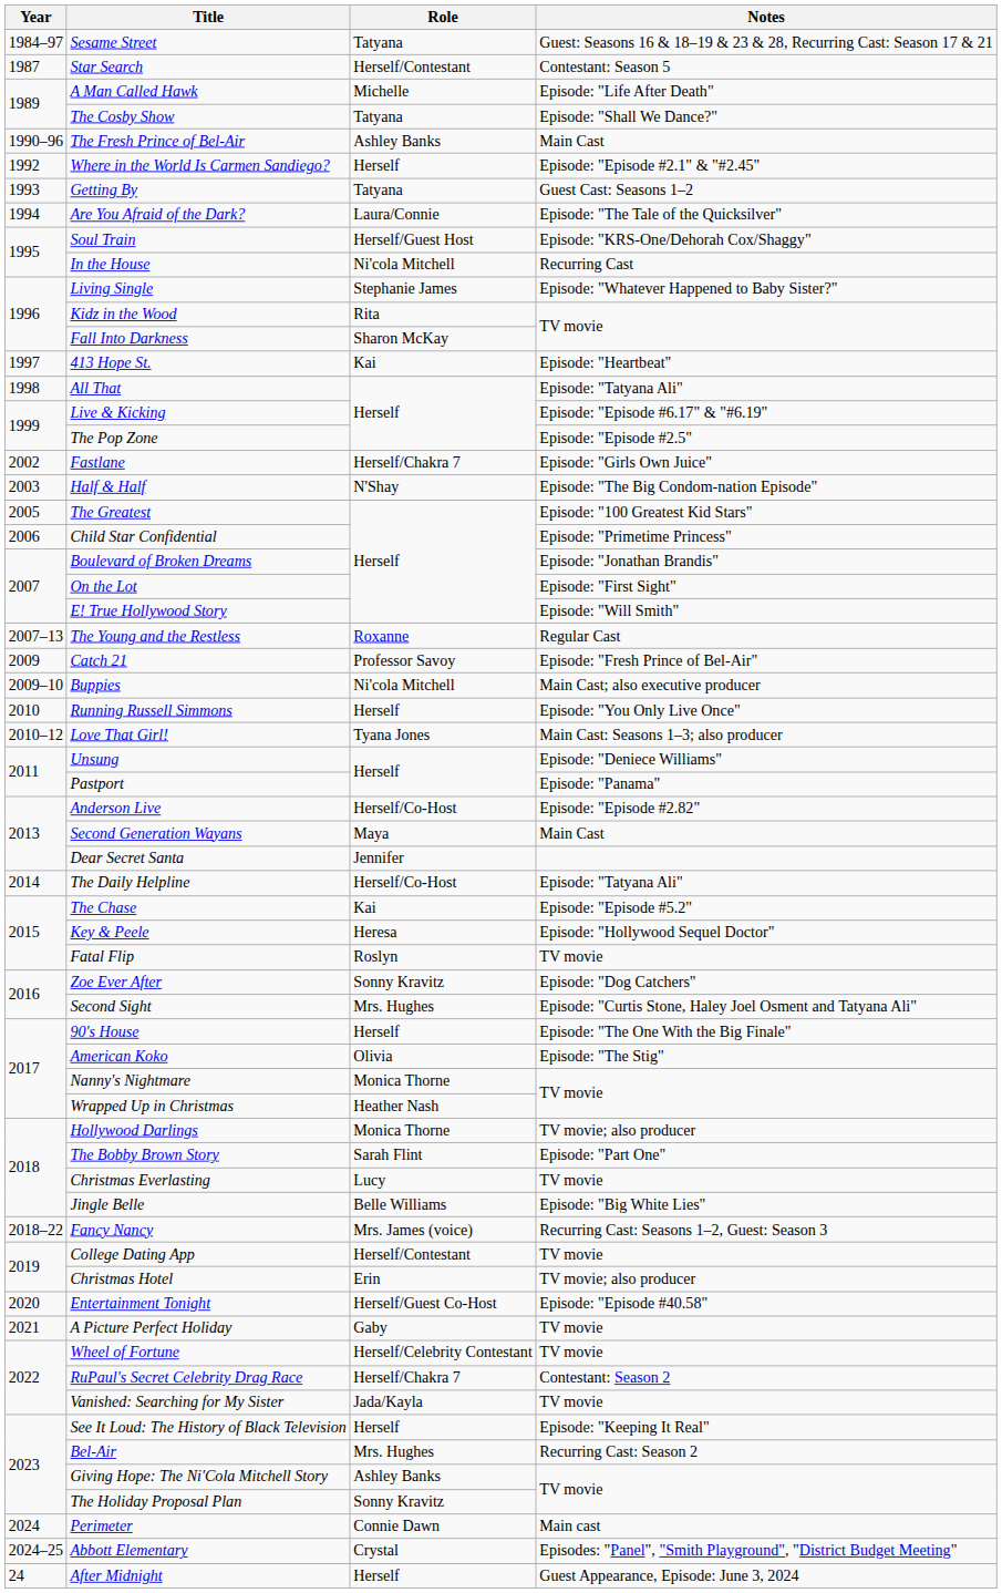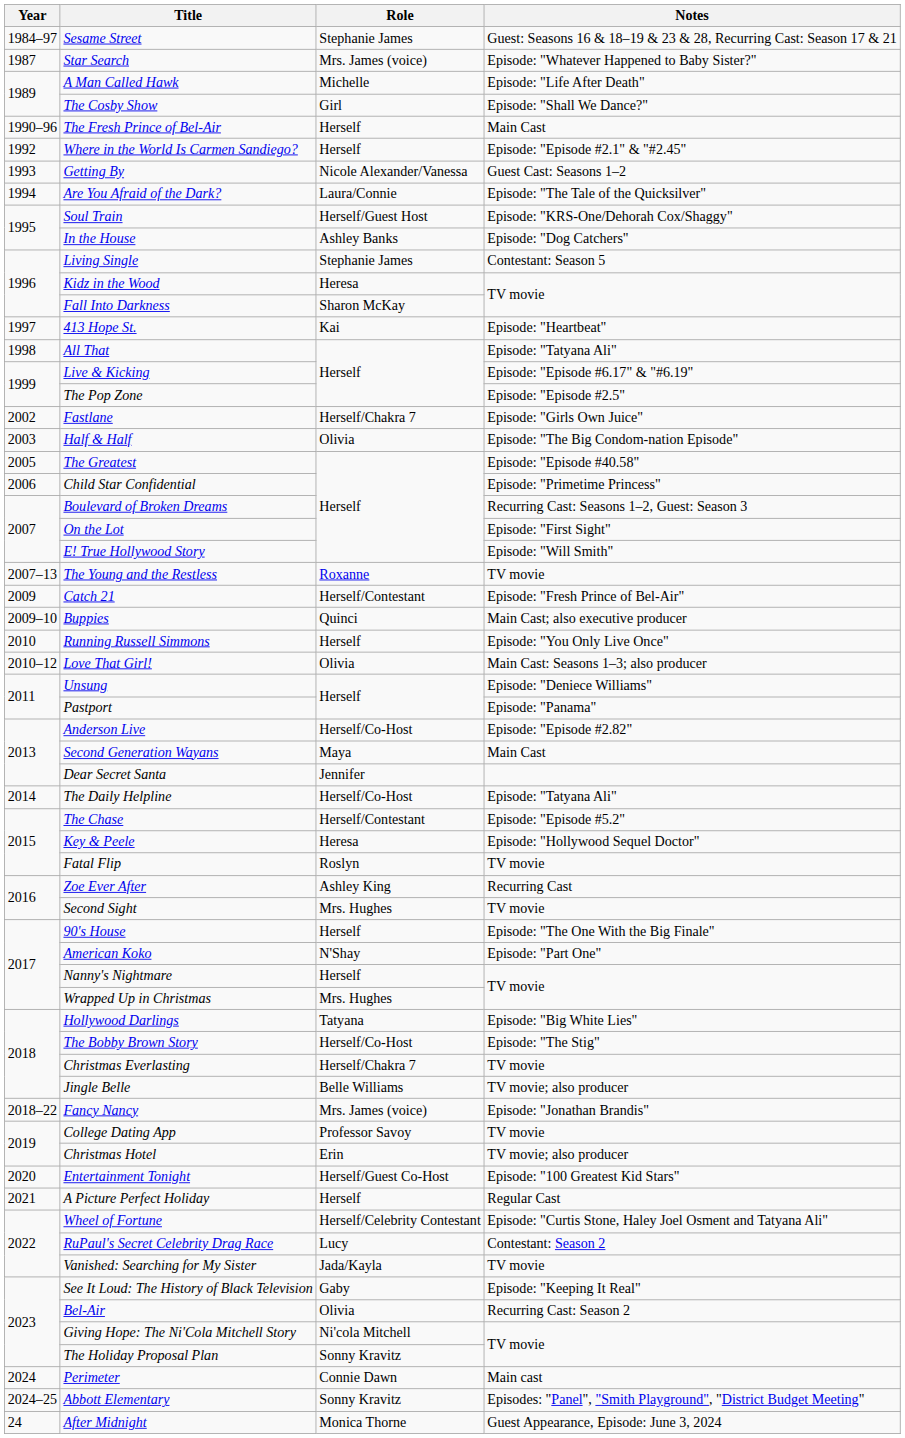Sesame Street | Role: Tatyana -> Stephanie James
Star Search | Role: Herself/Contestant -> Mrs. James (voice)
Star Search | Notes: Contestant: Season 5 -> Episode: "Whatever Happened to Baby Sister?"
The Cosby Show | Role: Tatyana -> Girl
The Fresh Prince of Bel-Air | Role: Ashley Banks -> Herself
Getting By | Role: Tatyana -> Nicole Alexander/Vanessa
In the House | Role: Ni'cola Mitchell -> Ashley Banks
In the House | Notes: Recurring Cast -> Episode: "Dog Catchers"
Living Single | Notes: Episode: "Whatever Happened to Baby Sister?" -> Contestant: Season 5
Kidz in the Wood | Role: Rita -> Heresa
Half & Half | Role: N'Shay -> Olivia
The Greatest | Notes: Episode: "100 Greatest Kid Stars" -> Episode: "Episode #40.58"
Boulevard of Broken Dreams | Notes: Episode: "Jonathan Brandis" -> Recurring Cast: Seasons 1–2, Guest: Season 3
The Young and the Restless | Notes: Regular Cast -> TV movie
Catch 21 | Role: Professor Savoy -> Herself/Contestant
Buppies | Role: Ni'cola Mitchell -> Quinci
Love That Girl! | Role: Tyana Jones -> Olivia
The Chase | Role: Kai -> Herself/Contestant
Zoe Ever After | Role: Sonny Kravitz -> Ashley King
Zoe Ever After | Notes: Episode: "Dog Catchers" -> Recurring Cast
Second Sight | Notes: Episode: "Curtis Stone, Haley Joel Osment and Tatyana Ali" -> TV movie
American Koko | Role: Olivia -> N'Shay
American Koko | Notes: Episode: "The Stig" -> Episode: "Part One"
Nanny's Nightmare | Role: Monica Thorne -> Herself
Wrapped Up in Christmas | Role: Heather Nash -> Mrs. Hughes
Hollywood Darlings | Role: Monica Thorne -> Tatyana
Hollywood Darlings | Notes: TV movie; also producer -> Episode: "Big White Lies"
The Bobby Brown Story | Role: Sarah Flint -> Herself/Co-Host
The Bobby Brown Story | Notes: Episode: "Part One" -> Episode: "The Stig"
Christmas Everlasting | Role: Lucy -> Herself/Chakra 7
Jingle Belle | Notes: Episode: "Big White Lies" -> TV movie; also producer
Fancy Nancy | Notes: Recurring Cast: Seasons 1–2, Guest: Season 3 -> Episode: "Jonathan Brandis"
College Dating App | Role: Herself/Contestant -> Professor Savoy
Entertainment Tonight | Notes: Episode: "Episode #40.58" -> Episode: "100 Greatest Kid Stars"
A Picture Perfect Holiday | Role: Gaby -> Herself
A Picture Perfect Holiday | Notes: TV movie -> Regular Cast
Wheel of Fortune | Notes: TV movie -> Episode: "Curtis Stone, Haley Joel Osment and Tatyana Ali"
RuPaul's Secret Celebrity Drag Race | Role: Herself/Chakra 7 -> Lucy
See It Loud: The History of Black Television | Role: Herself -> Gaby
Bel-Air | Role: Mrs. Hughes -> Olivia
Giving Hope: The Ni'Cola Mitchell Story | Role: Ashley Banks -> Ni'cola Mitchell
Abbott Elementary | Role: Crystal -> Sonny Kravitz
After Midnight | Role: Herself -> Monica Thorne
